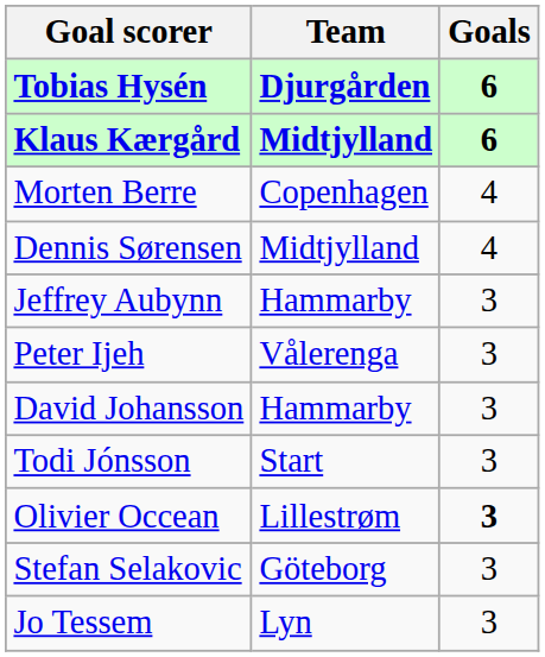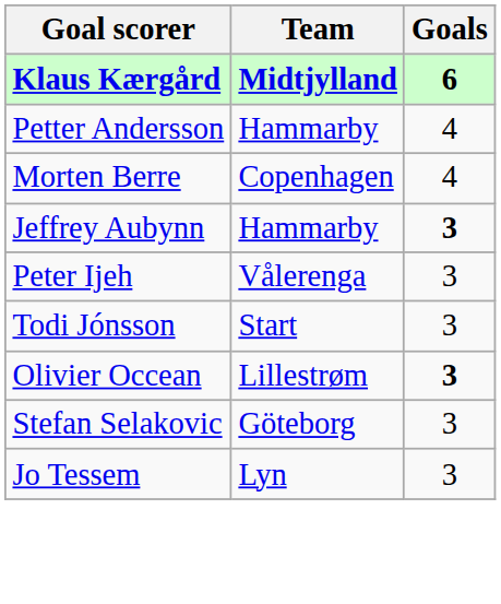- row: Tobias Hysén | Djurgården | 6
+ row: Petter Andersson | Hammarby | 4
- row: Dennis Sørensen | Midtjylland | 4
Jeffrey Aubynn | Goals: normal -> bold
- row: David Johansson | Hammarby | 3
